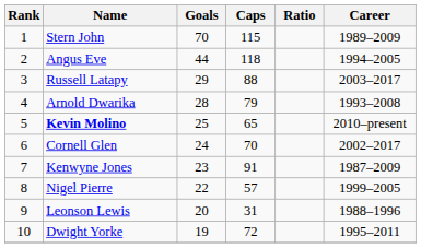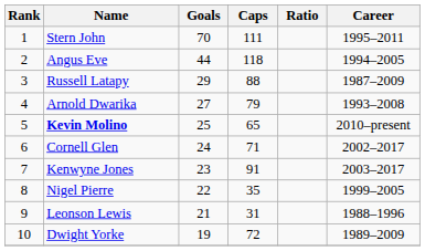Stern John | Caps: 115 -> 111
Stern John | Career: 1989–2009 -> 1995–2011
Russell Latapy | Career: 2003–2017 -> 1987–2009
Arnold Dwarika | Goals: 28 -> 27
Cornell Glen | Caps: 70 -> 71
Kenwyne Jones | Career: 1987–2009 -> 2003–2017
Nigel Pierre | Caps: 57 -> 35
Leonson Lewis | Goals: 20 -> 21
Dwight Yorke | Career: 1995–2011 -> 1989–2009
